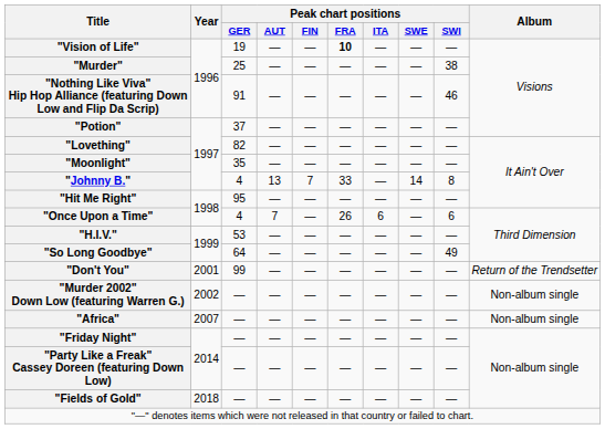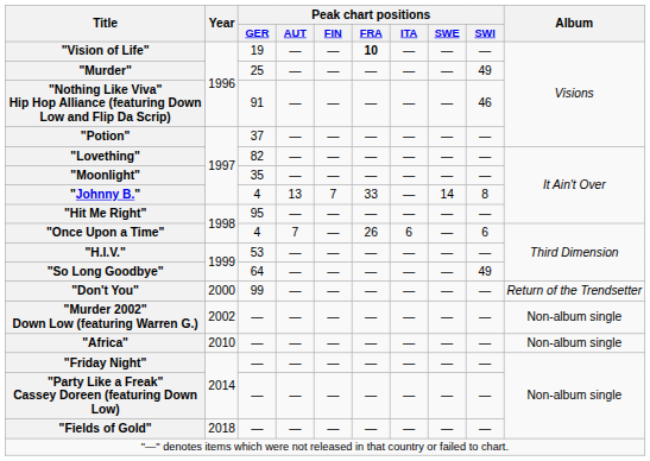"Murder" | Peak chart positions / SWI: 38 -> 49
"Don't You" | Year: 2001 -> 2000
"Africa" | Year: 2007 -> 2010
